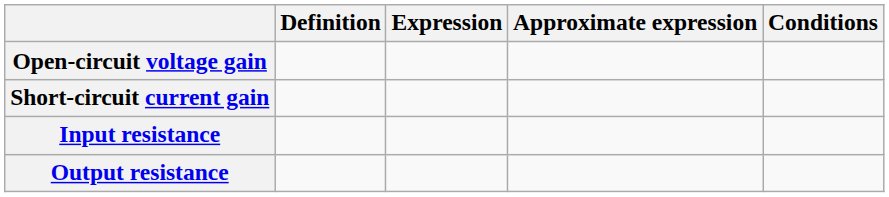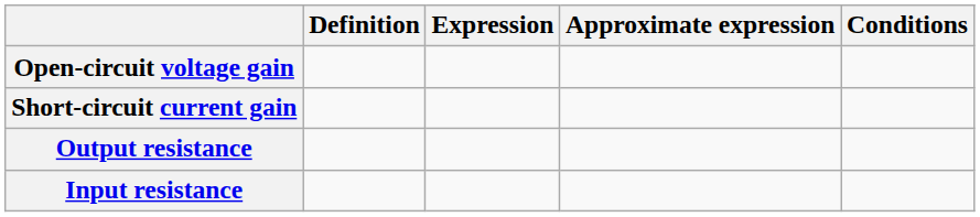rows swapped: Input resistance <-> Output resistance
